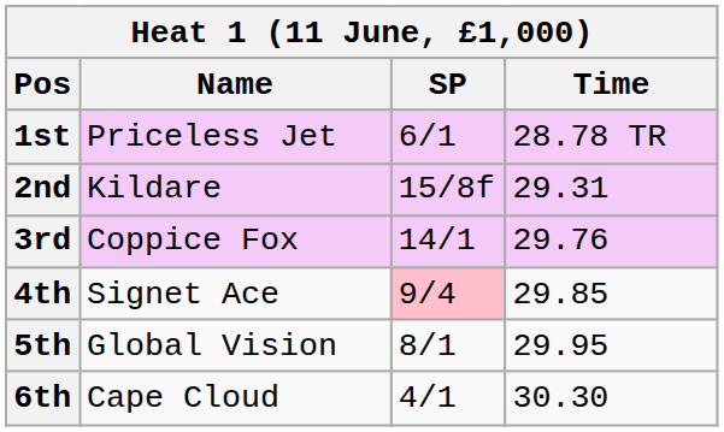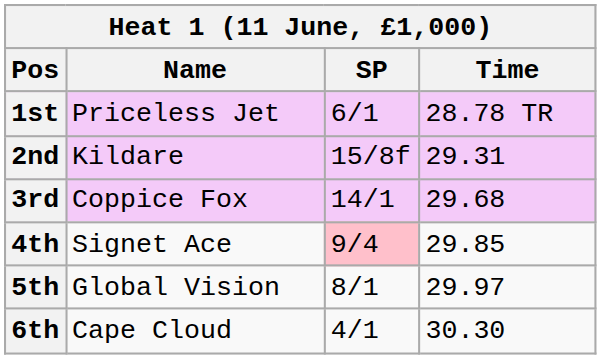3rd | Time: 29.76 -> 29.68
5th | Time: 29.95 -> 29.97
